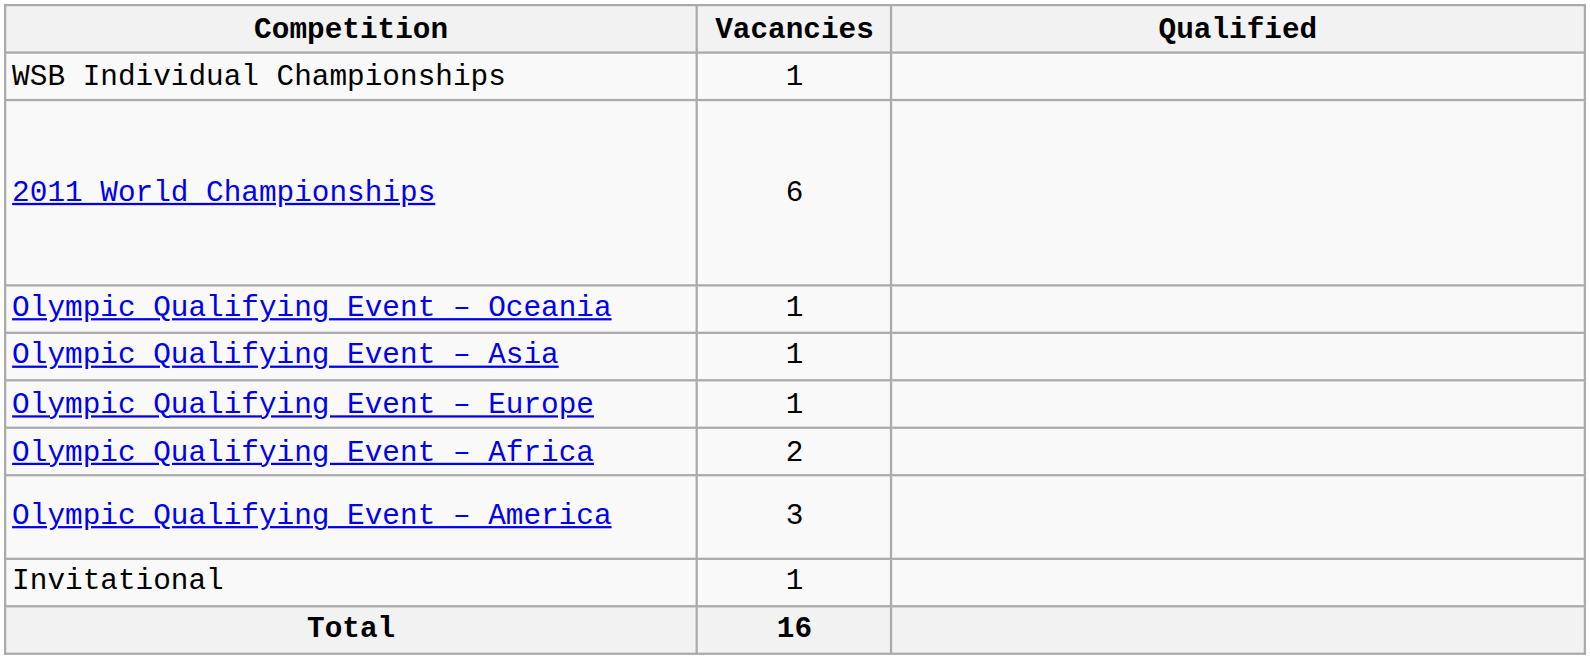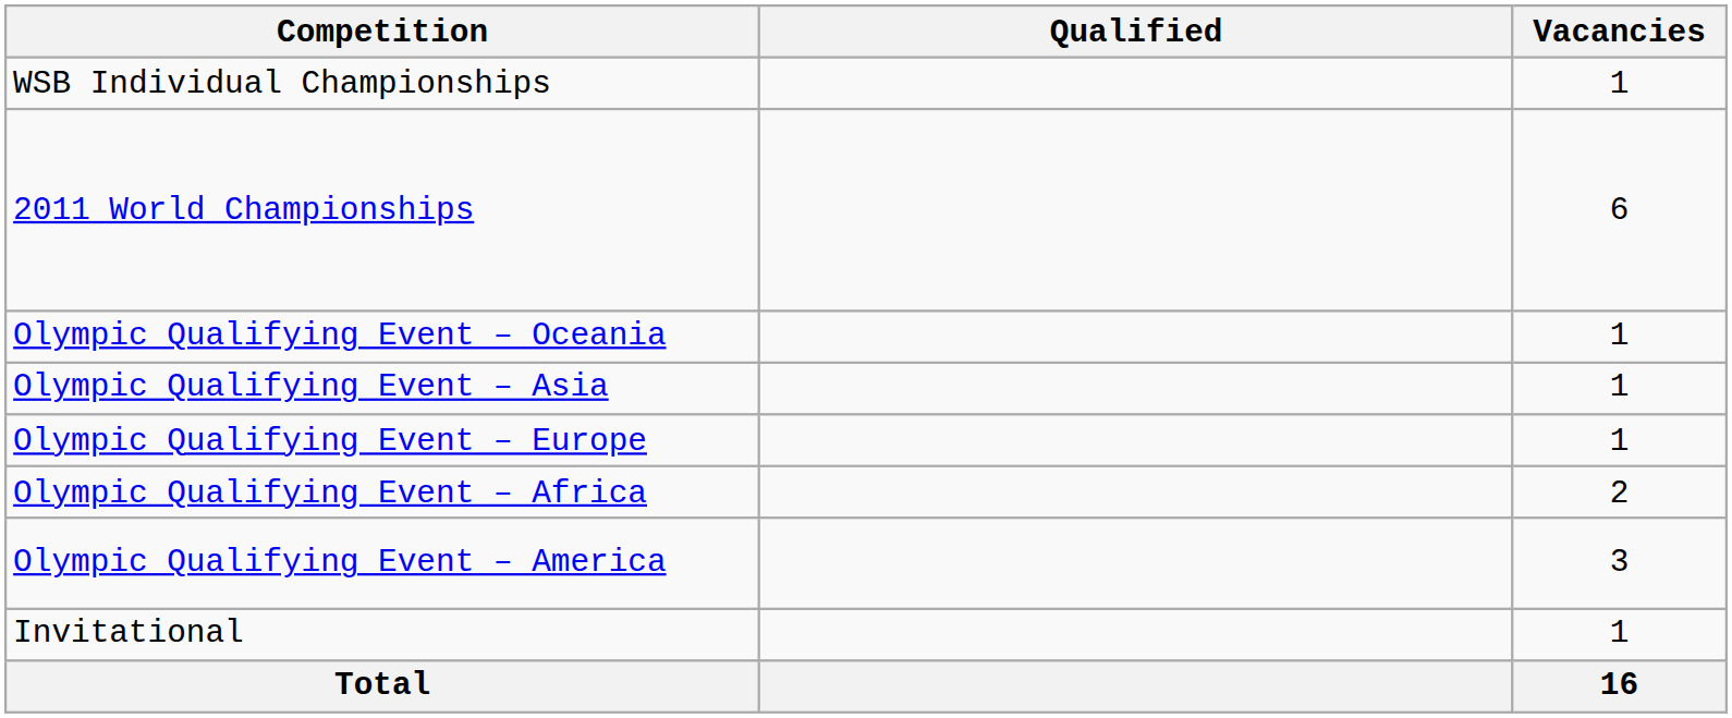columns swapped: Vacancies <-> Qualified
